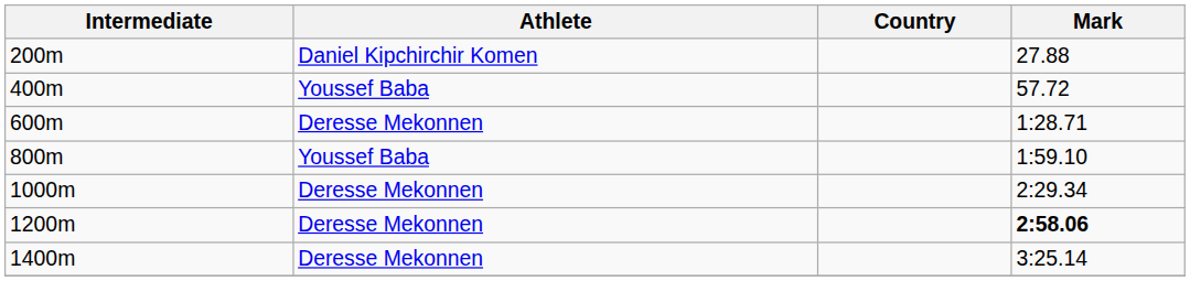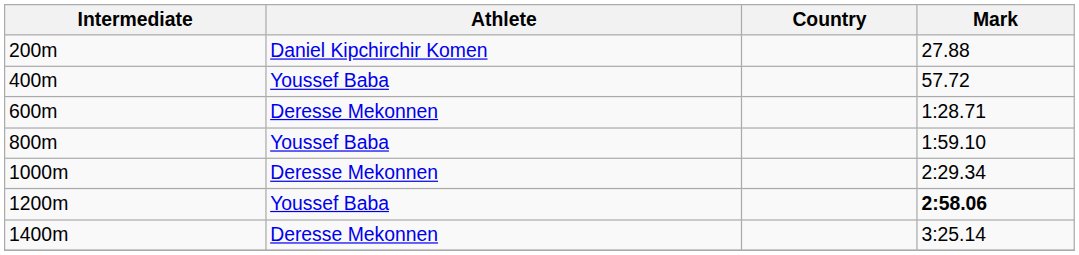1200m | Athlete: Deresse Mekonnen -> Youssef Baba
